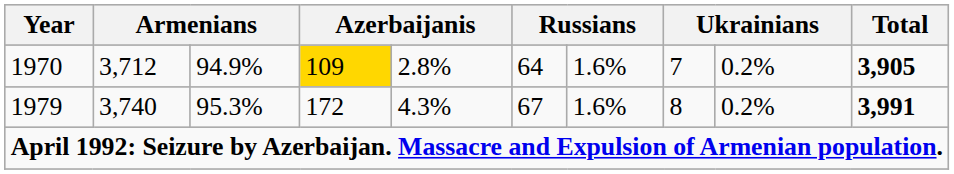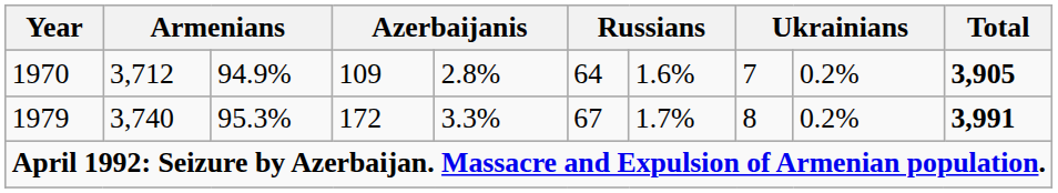1970 | column 4: gold background -> no background
1979 | column 5: 4.3% -> 3.3%
1979 | column 7: 1.6% -> 1.7%
